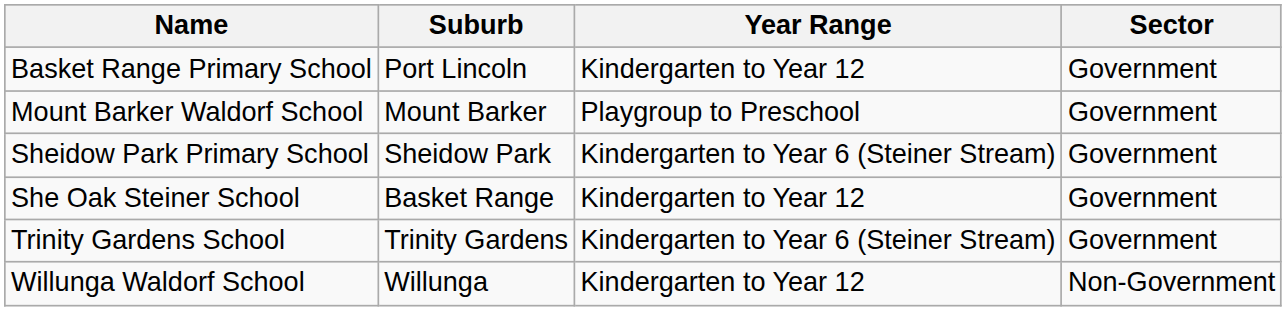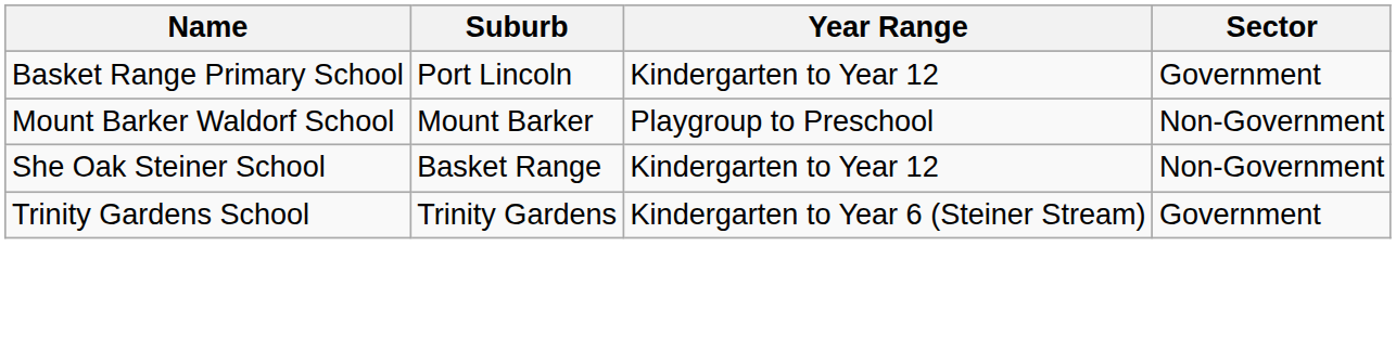Mount Barker Waldorf School | Sector: Government -> Non-Government
- row: Sheidow Park Primary School | Sheidow Park | Kindergarten to Year 6 (Steiner Stream) | Government
She Oak Steiner School | Sector: Government -> Non-Government
- row: Willunga Waldorf School | Willunga | Kindergarten to Year 12 | Non-Government
